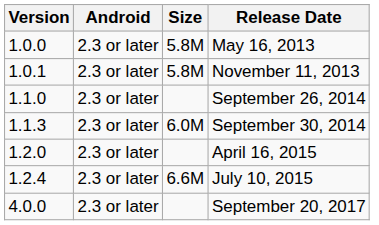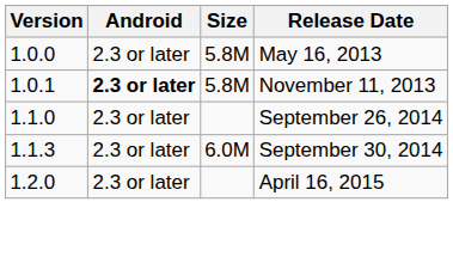November 11, 2013 | Android: normal -> bold
- row: 1.2.4 | 2.3 or later | 6.6M | July 10, 2015
- row: 4.0.0 | 2.3 or later | September 20, 2017
